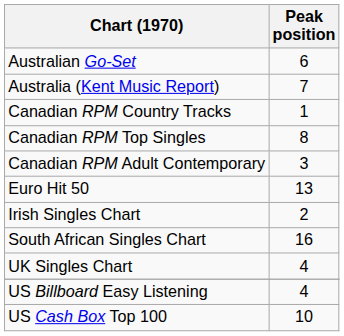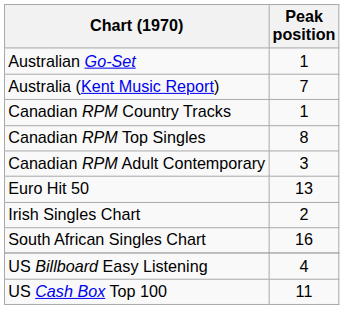Australian Go-Set | Peak position: 6 -> 1
- row: UK Singles Chart | 4
US Cash Box Top 100 | Peak position: 10 -> 11
